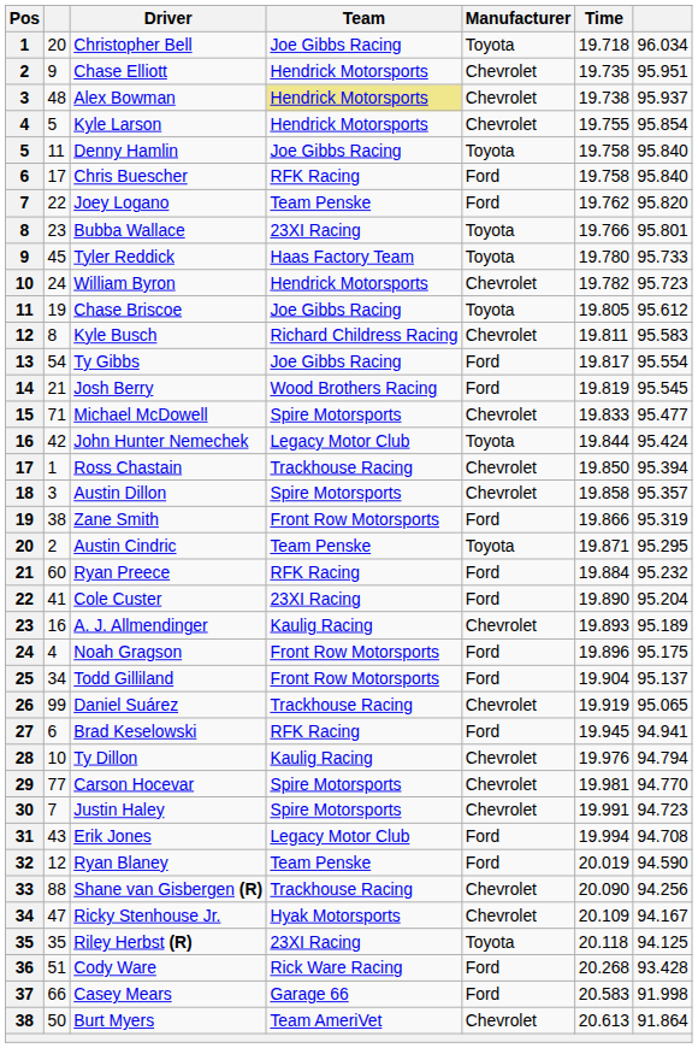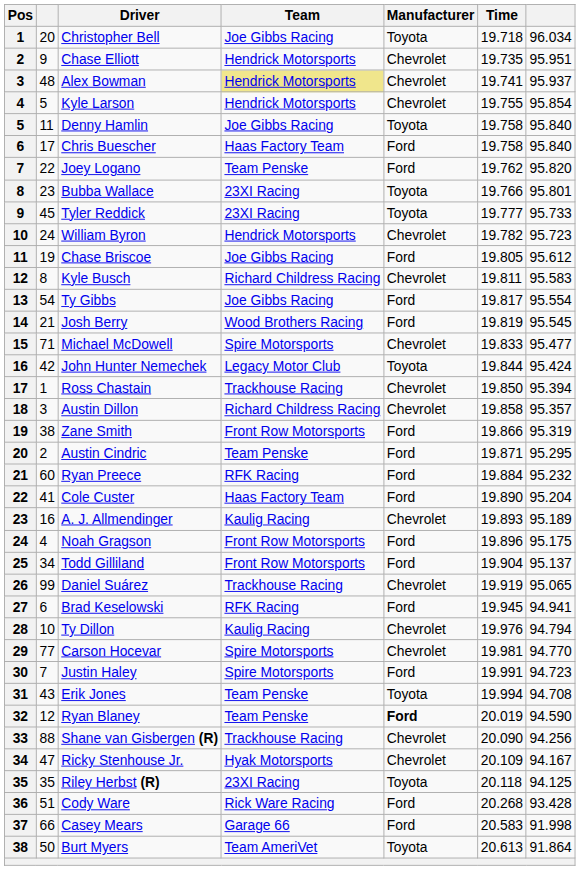Alex Bowman | Time: 19.738 -> 19.741
Chris Buescher | Team: RFK Racing -> Haas Factory Team
Tyler Reddick | Team: Haas Factory Team -> 23XI Racing
Tyler Reddick | Time: 19.780 -> 19.777
Chase Briscoe | Manufacturer: Toyota -> Ford
Austin Dillon | Team: Spire Motorsports -> Richard Childress Racing
Austin Cindric | Manufacturer: Toyota -> Ford
Cole Custer | Team: 23XI Racing -> Haas Factory Team
Justin Haley | Manufacturer: Chevrolet -> Ford
Erik Jones | Team: Legacy Motor Club -> Team Penske
Erik Jones | Manufacturer: Ford -> Toyota
Ryan Blaney | Manufacturer: normal -> bold
Burt Myers | Manufacturer: Chevrolet -> Toyota
